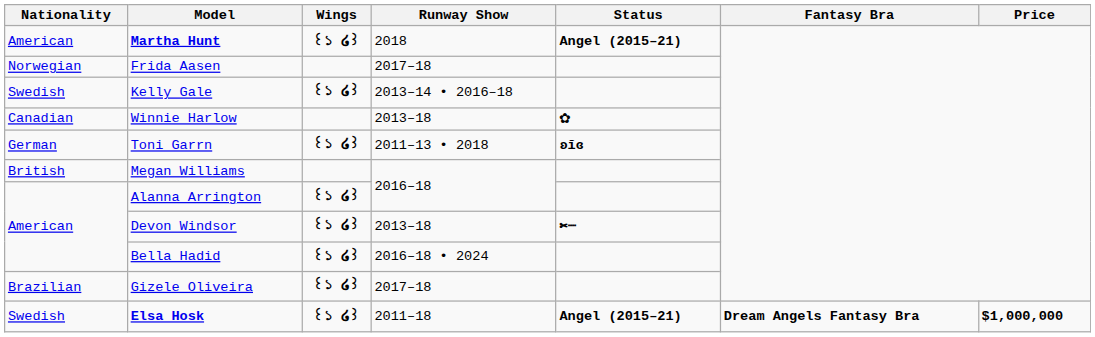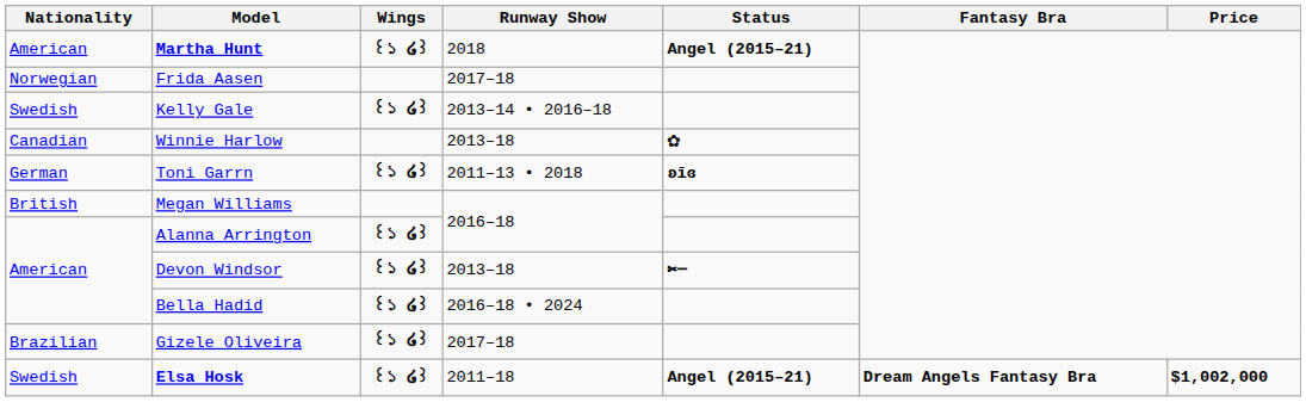Elsa Hosk | Price: $1,000,000 -> $1,002,000
